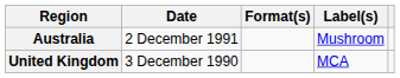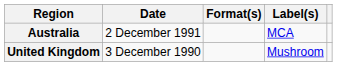Australia | Label(s): Mushroom -> MCA
United Kingdom | Label(s): MCA -> Mushroom
